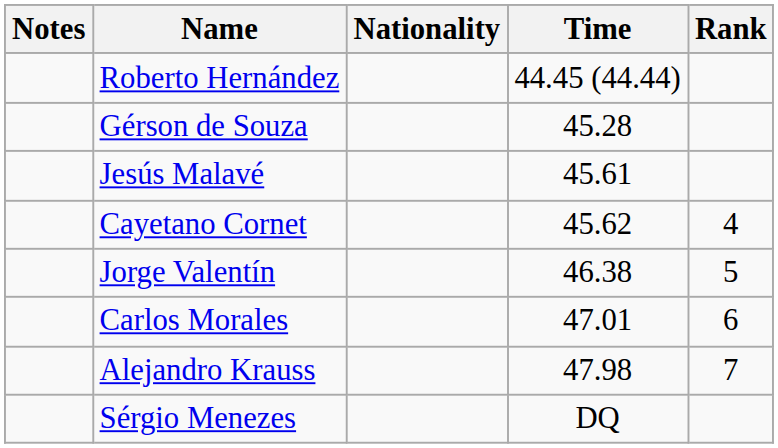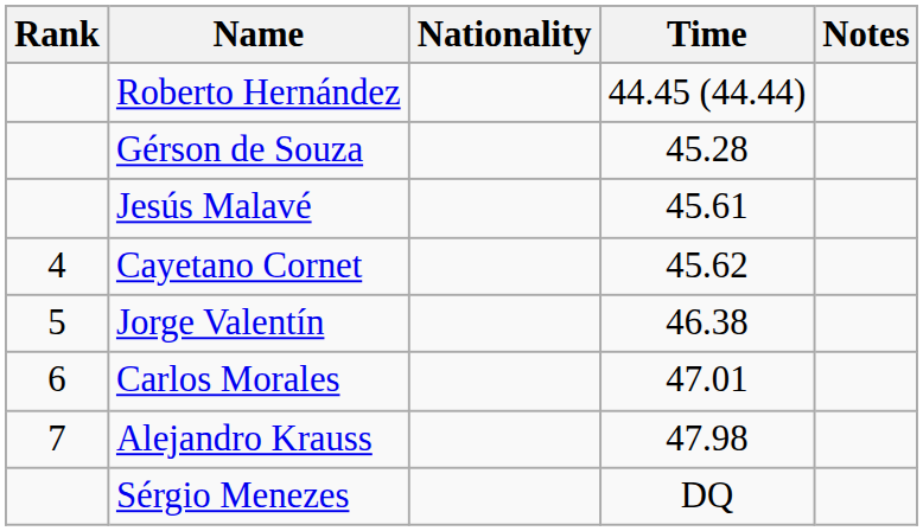columns swapped: Rank <-> Notes
